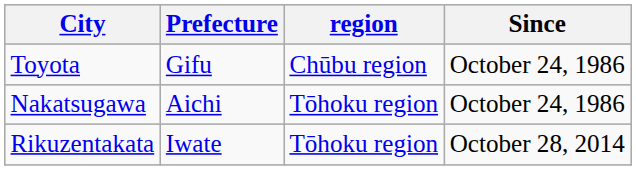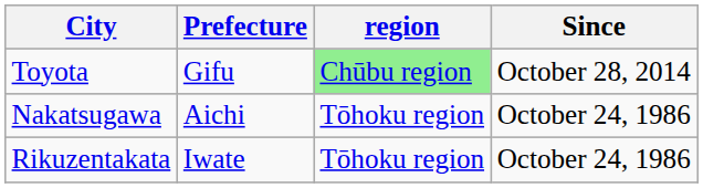Toyota | region: no background -> lightgreen background
Toyota | Since: October 24, 1986 -> October 28, 2014
Rikuzentakata | Since: October 28, 2014 -> October 24, 1986
